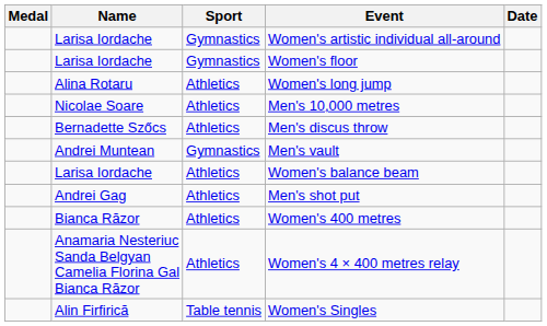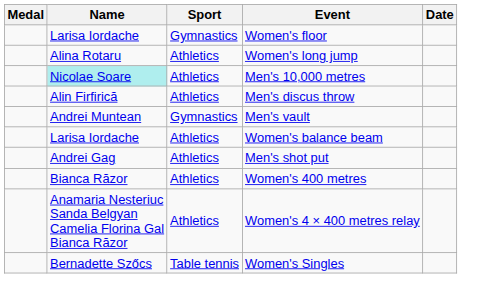- row: Larisa Iordache | Gymnastics | Women's artistic individual all-around
Men's 10,000 metres | Name: no background -> paleturquoise background
Men's discus throw | Name: Bernadette Szőcs -> Alin Firfirică
Women's Singles | Name: Alin Firfirică -> Bernadette Szőcs
